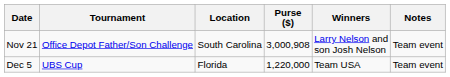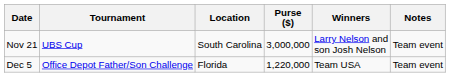Nov 21 | Tournament: Office Depot Father/Son Challenge -> UBS Cup
Nov 21 | Purse ($): 3,000,908 -> 3,000,000
Dec 5 | Tournament: UBS Cup -> Office Depot Father/Son Challenge
